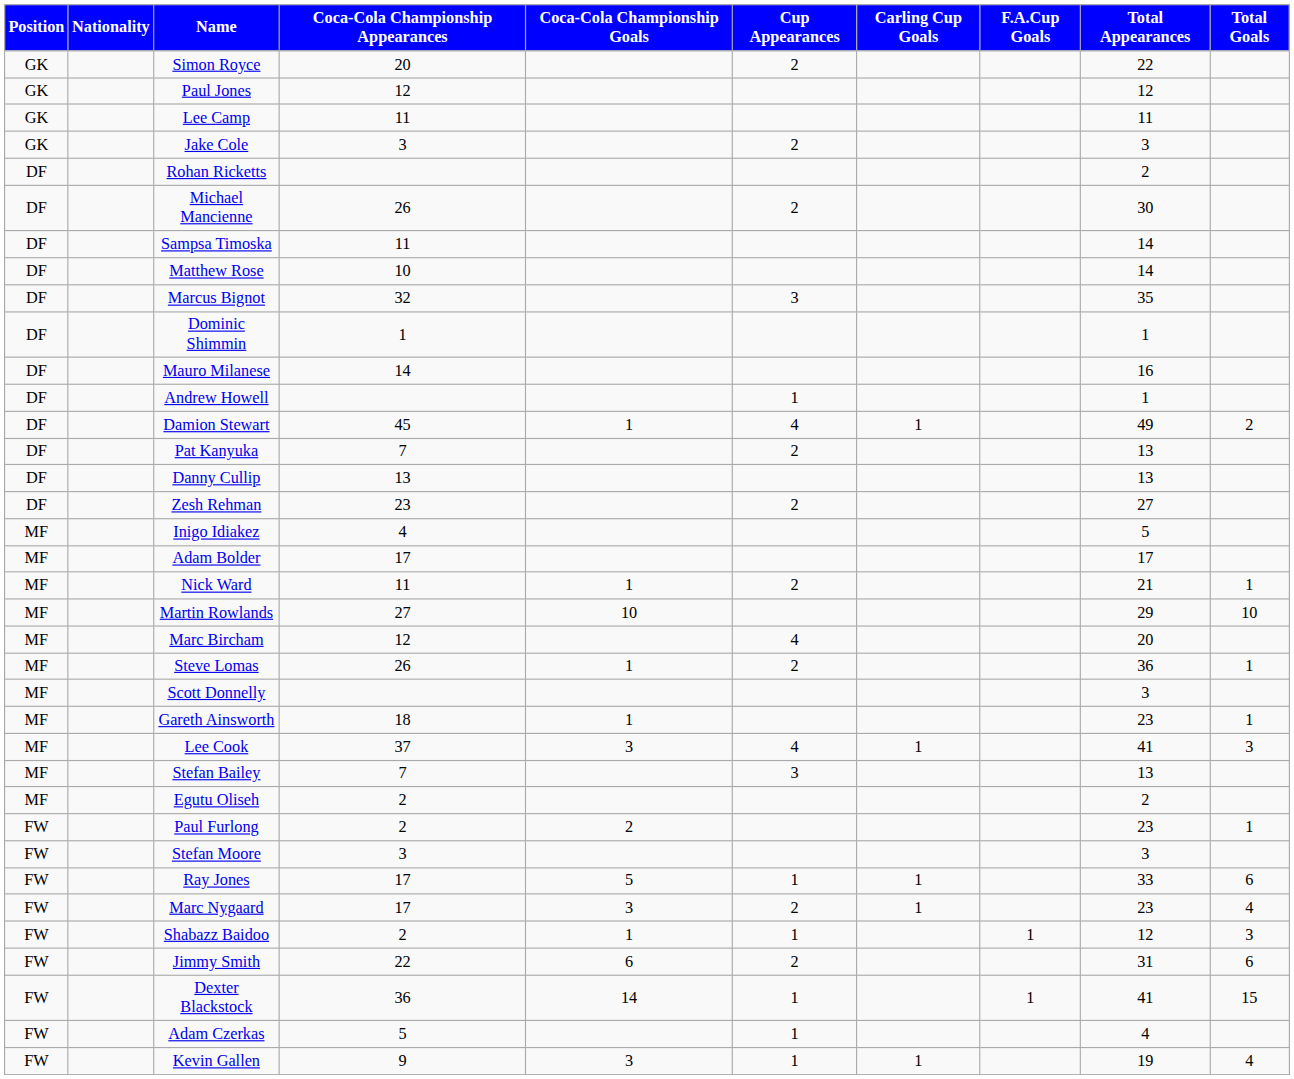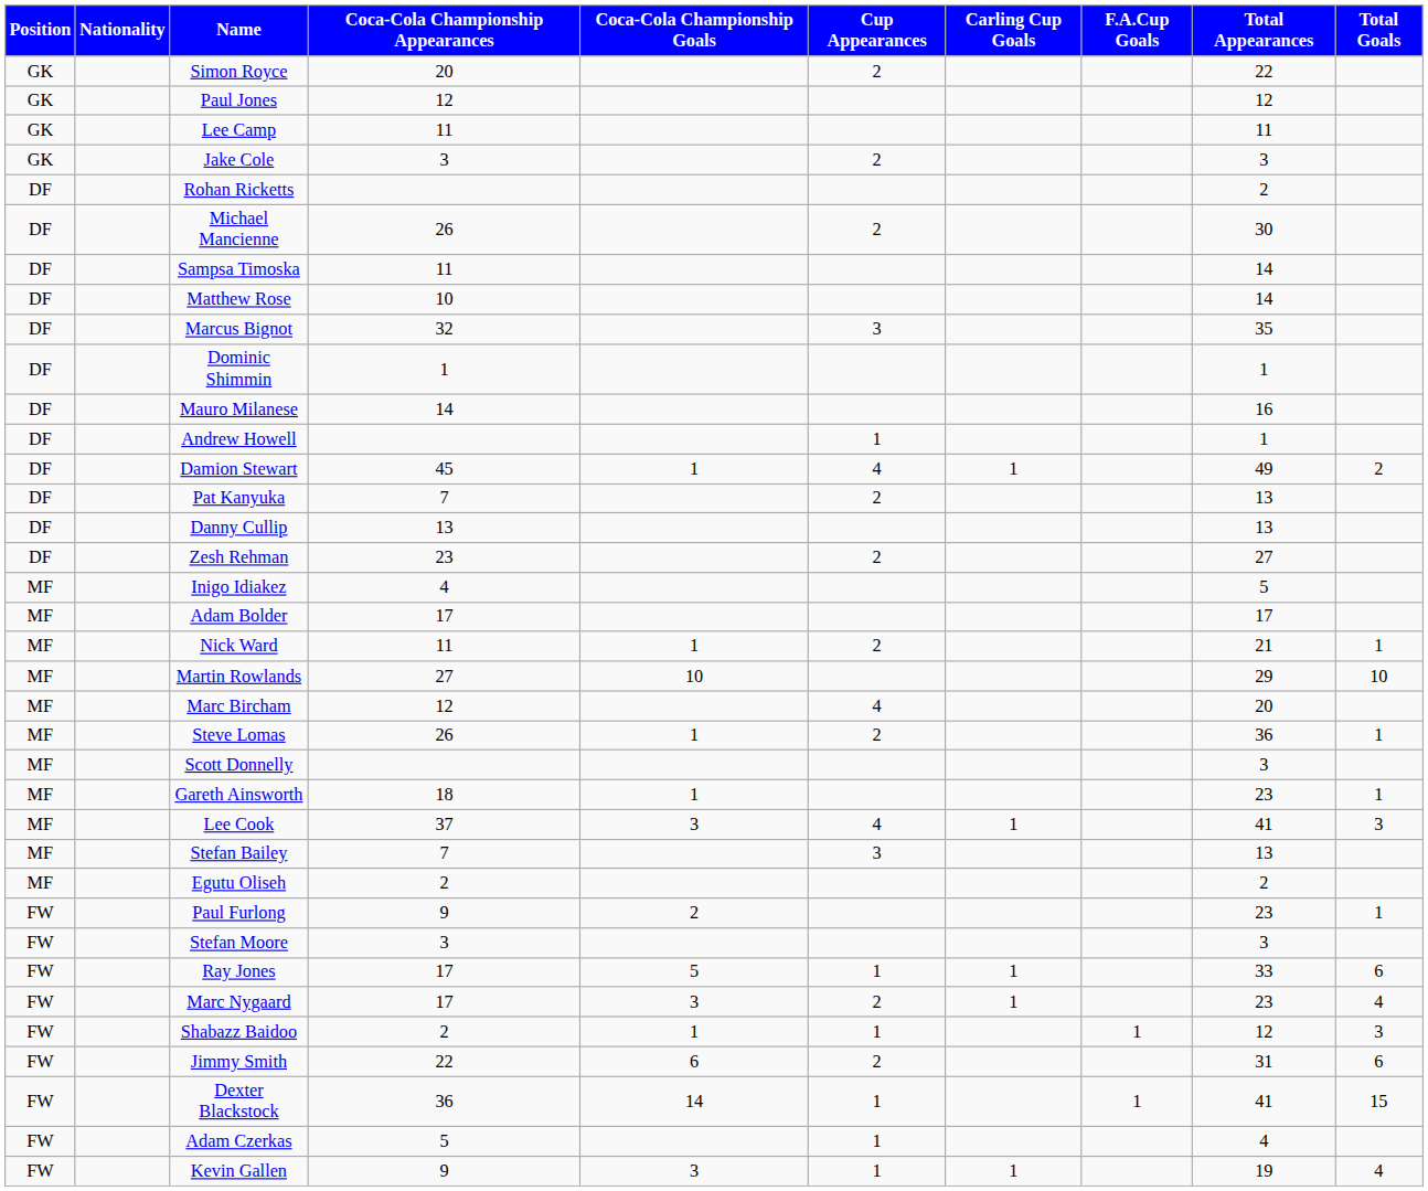Paul Furlong | Coca-Cola Championship Appearances: 2 -> 9
